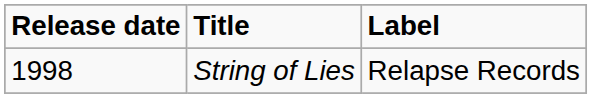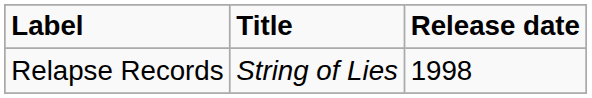columns swapped: Release date <-> Label
